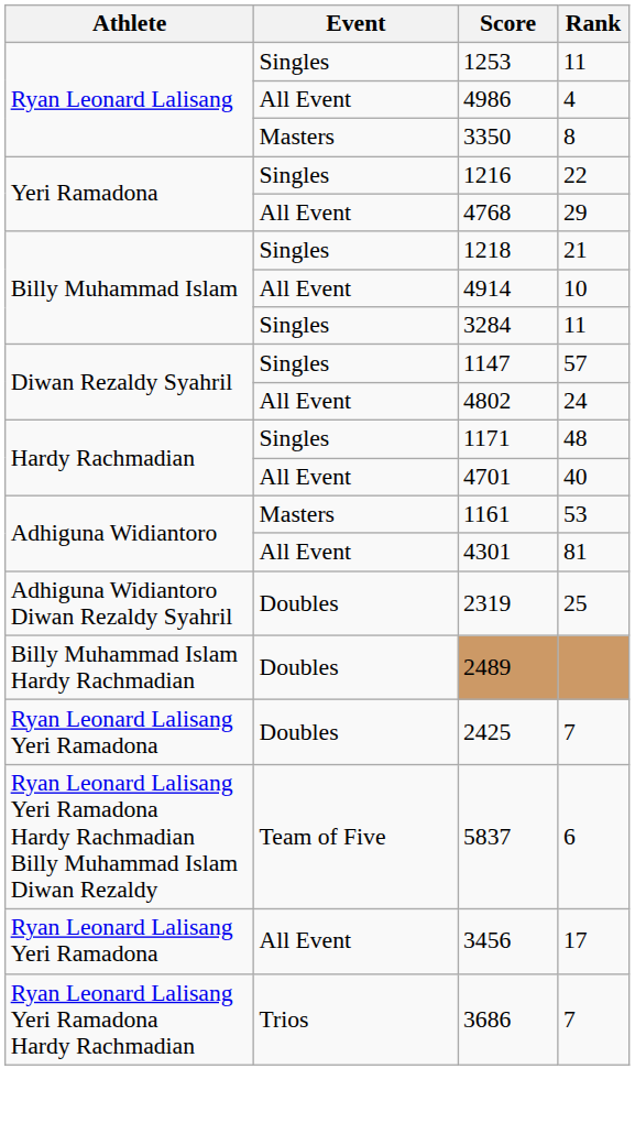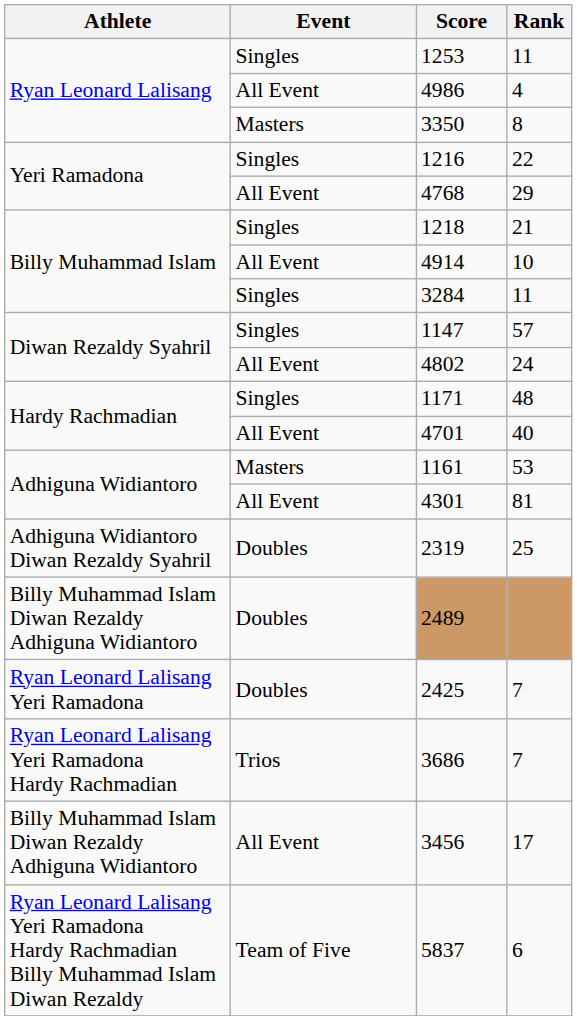2489 | Athlete: Billy Muhammad Islam Hardy Rachmadian -> Billy Muhammad Islam Diwan Rezaldy Adhiguna Widiantoro
rows swapped: 3686 <-> 5837
3456 | Athlete: Ryan Leonard Lalisang Yeri Ramadona -> Billy Muhammad Islam Diwan Rezaldy Adhiguna Widiantoro
